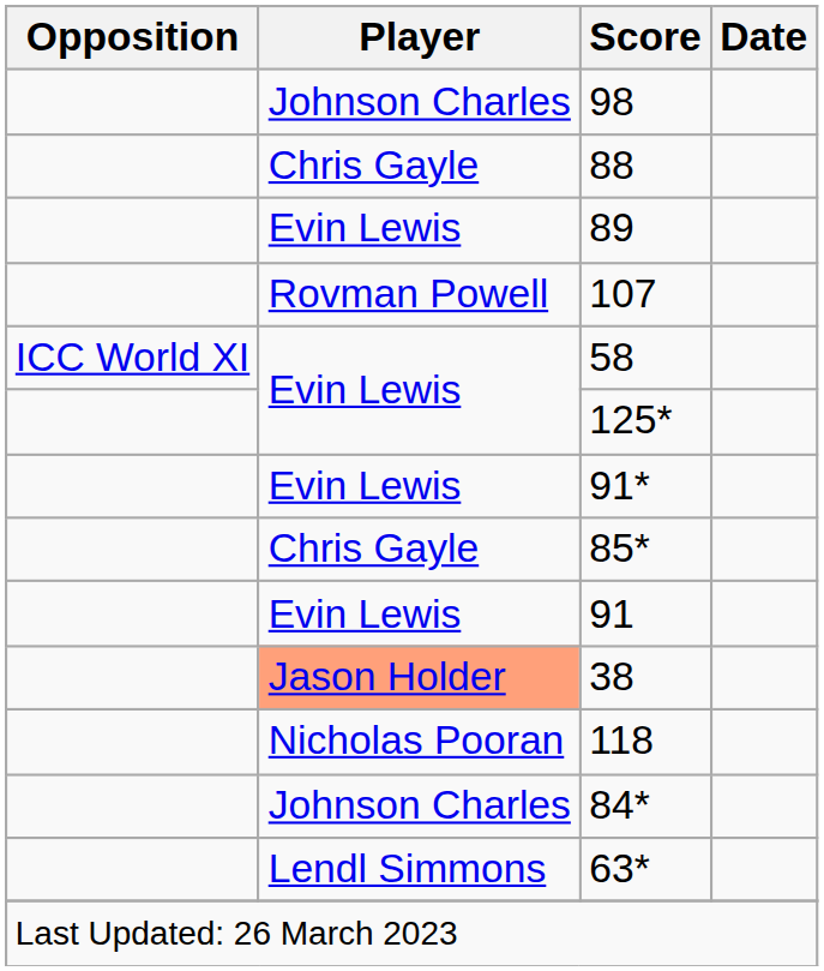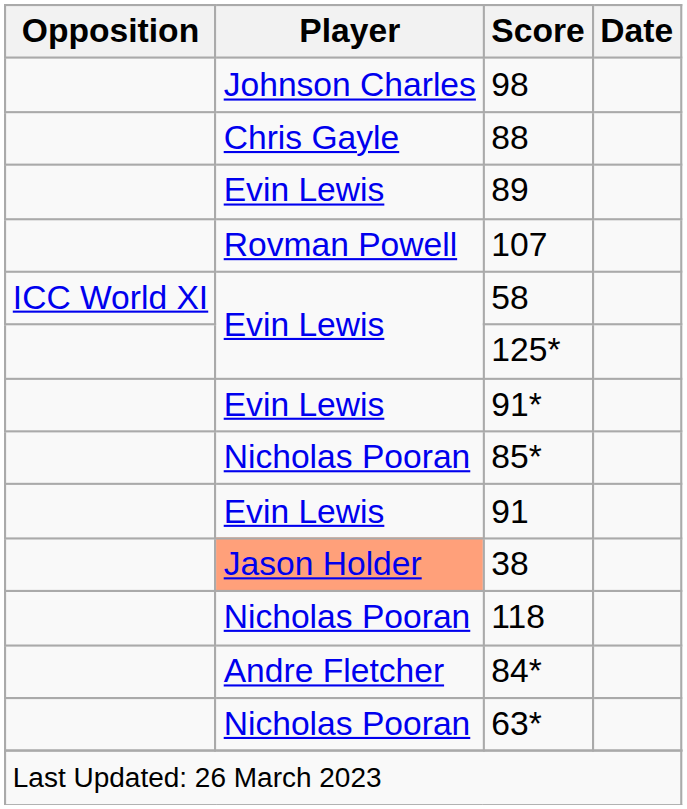85* | Player: Chris Gayle -> Nicholas Pooran
84* | Player: Johnson Charles -> Andre Fletcher
63* | Player: Lendl Simmons -> Nicholas Pooran
